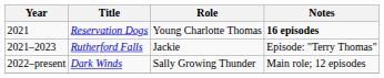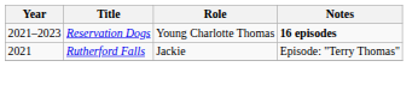Reservation Dogs | Year: 2021 -> 2021–2023
Rutherford Falls | Year: 2021–2023 -> 2021
- row: 2022–present | Dark Winds | Sally Growing Thunder | Main role; 12 episodes
